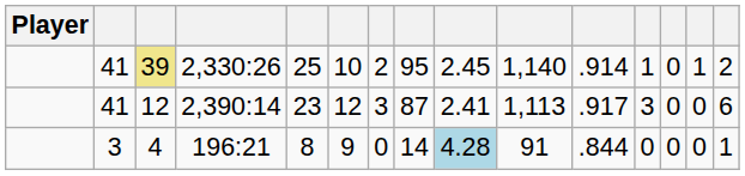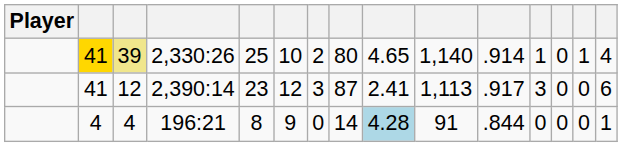2,330:26 | column 2: no background -> gold background
2,330:26 | column 8: 95 -> 80
2,330:26 | column 9: 2.45 -> 4.65
2,330:26 | column 15: 2 -> 4
196:21 | column 2: 3 -> 4
